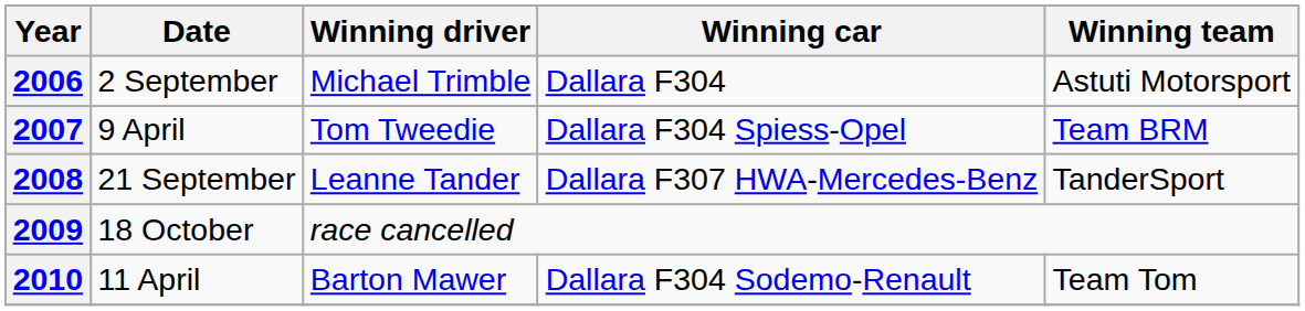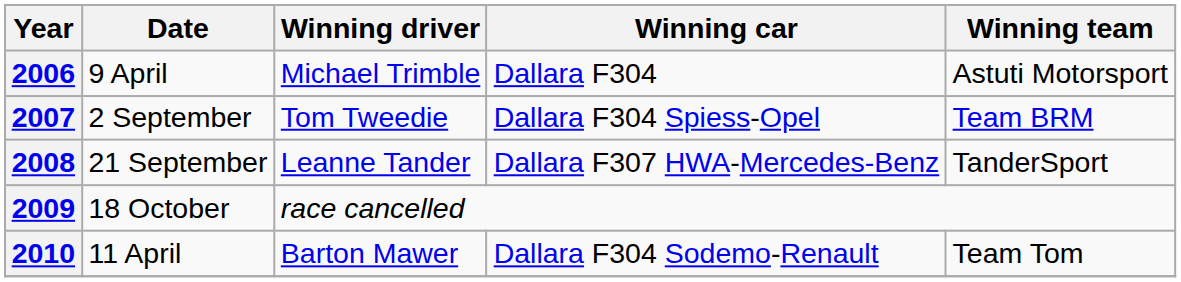2006 | Date: 2 September -> 9 April
2007 | Date: 9 April -> 2 September
